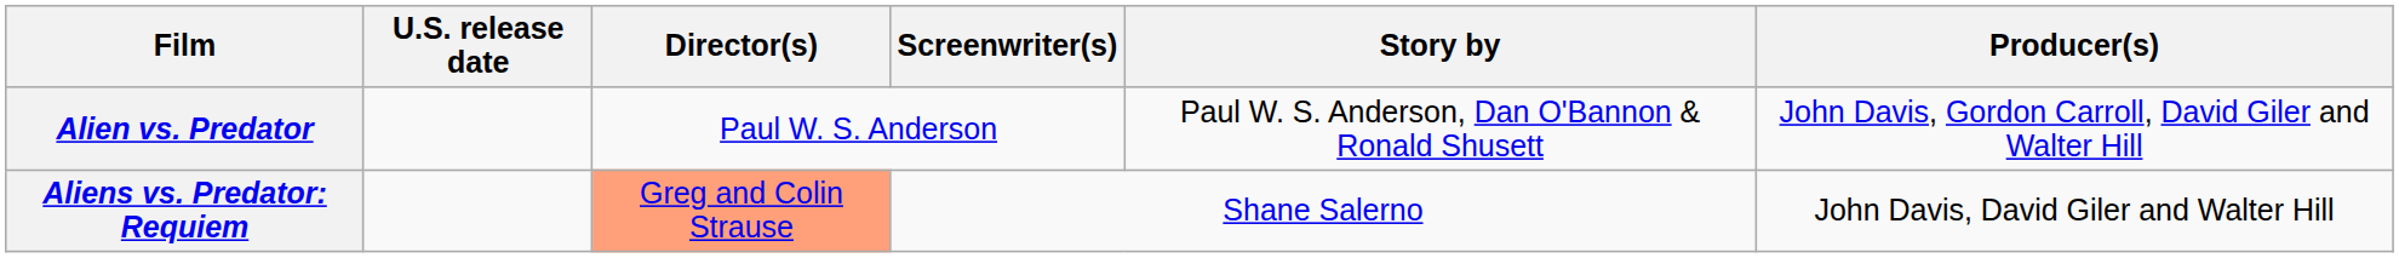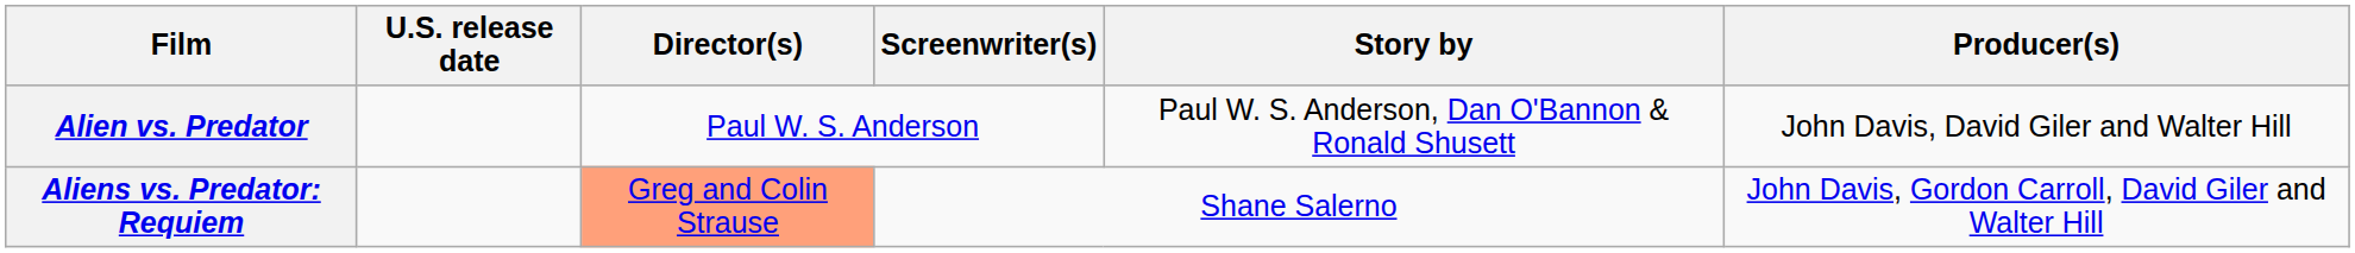Alien vs. Predator | Producer(s): John Davis, Gordon Carroll, David Giler and Walter Hill -> John Davis, David Giler and Walter Hill
Aliens vs. Predator: Requiem | Producer(s): John Davis, David Giler and Walter Hill -> John Davis, Gordon Carroll, David Giler and Walter Hill
